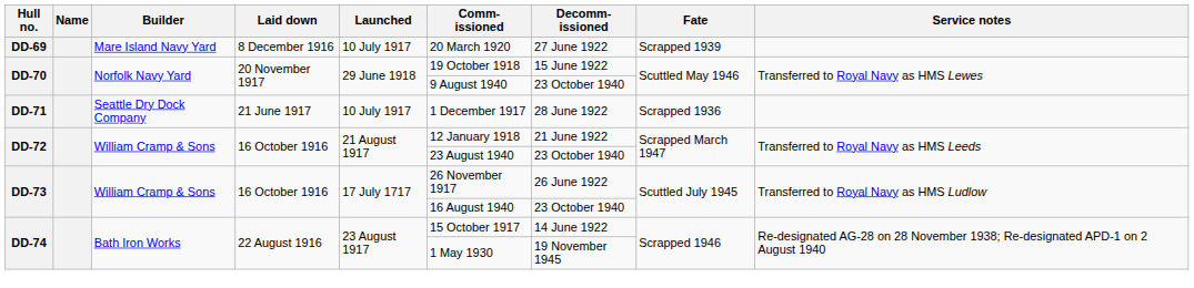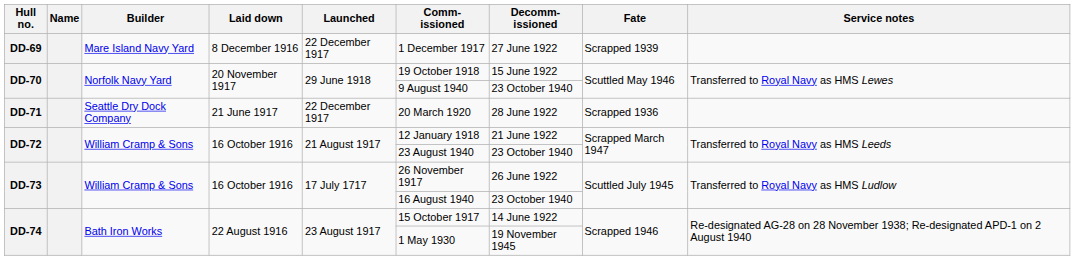DD-69 | Launched: 10 July 1917 -> 22 December 1917
DD-69 | Comm- issioned: 20 March 1920 -> 1 December 1917
DD-71 | Launched: 10 July 1917 -> 22 December 1917
DD-71 | Comm- issioned: 1 December 1917 -> 20 March 1920
